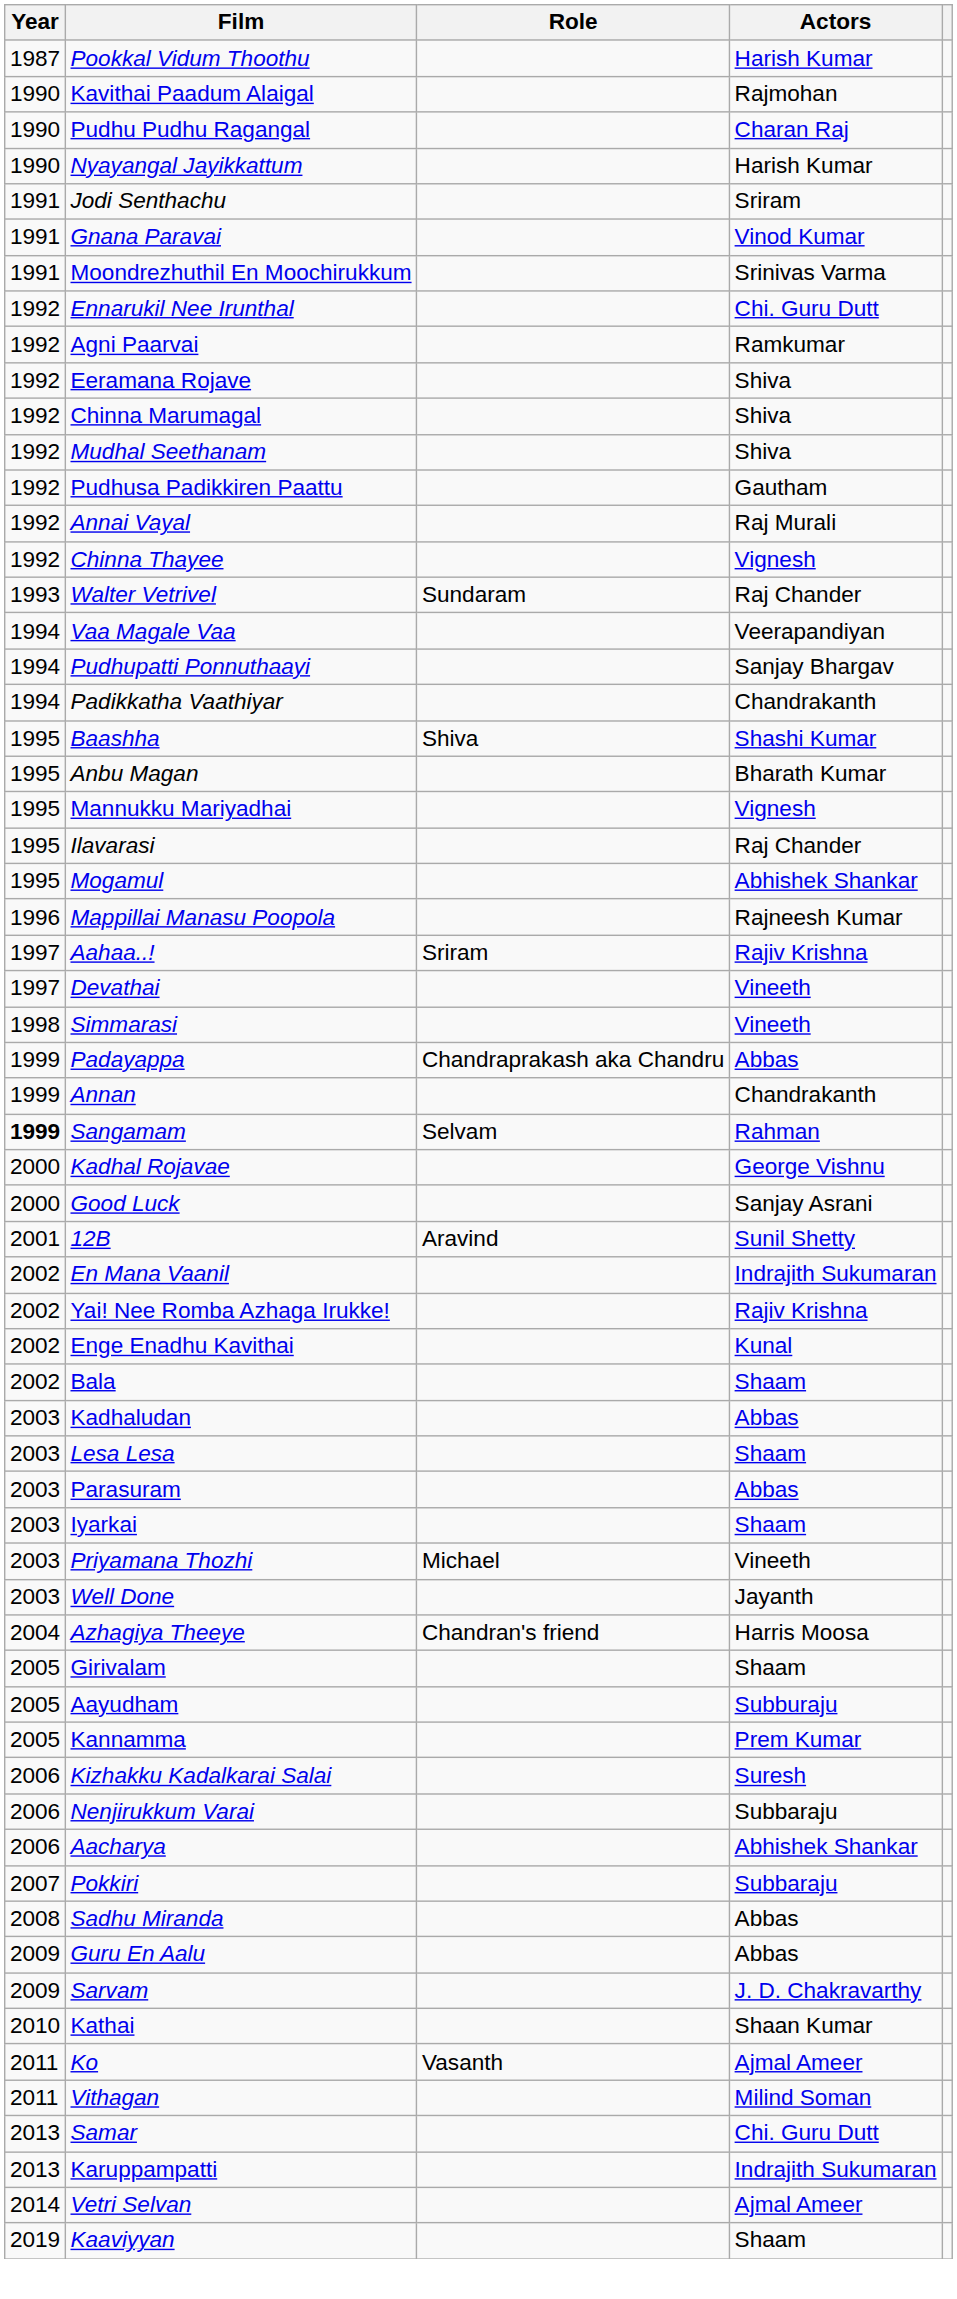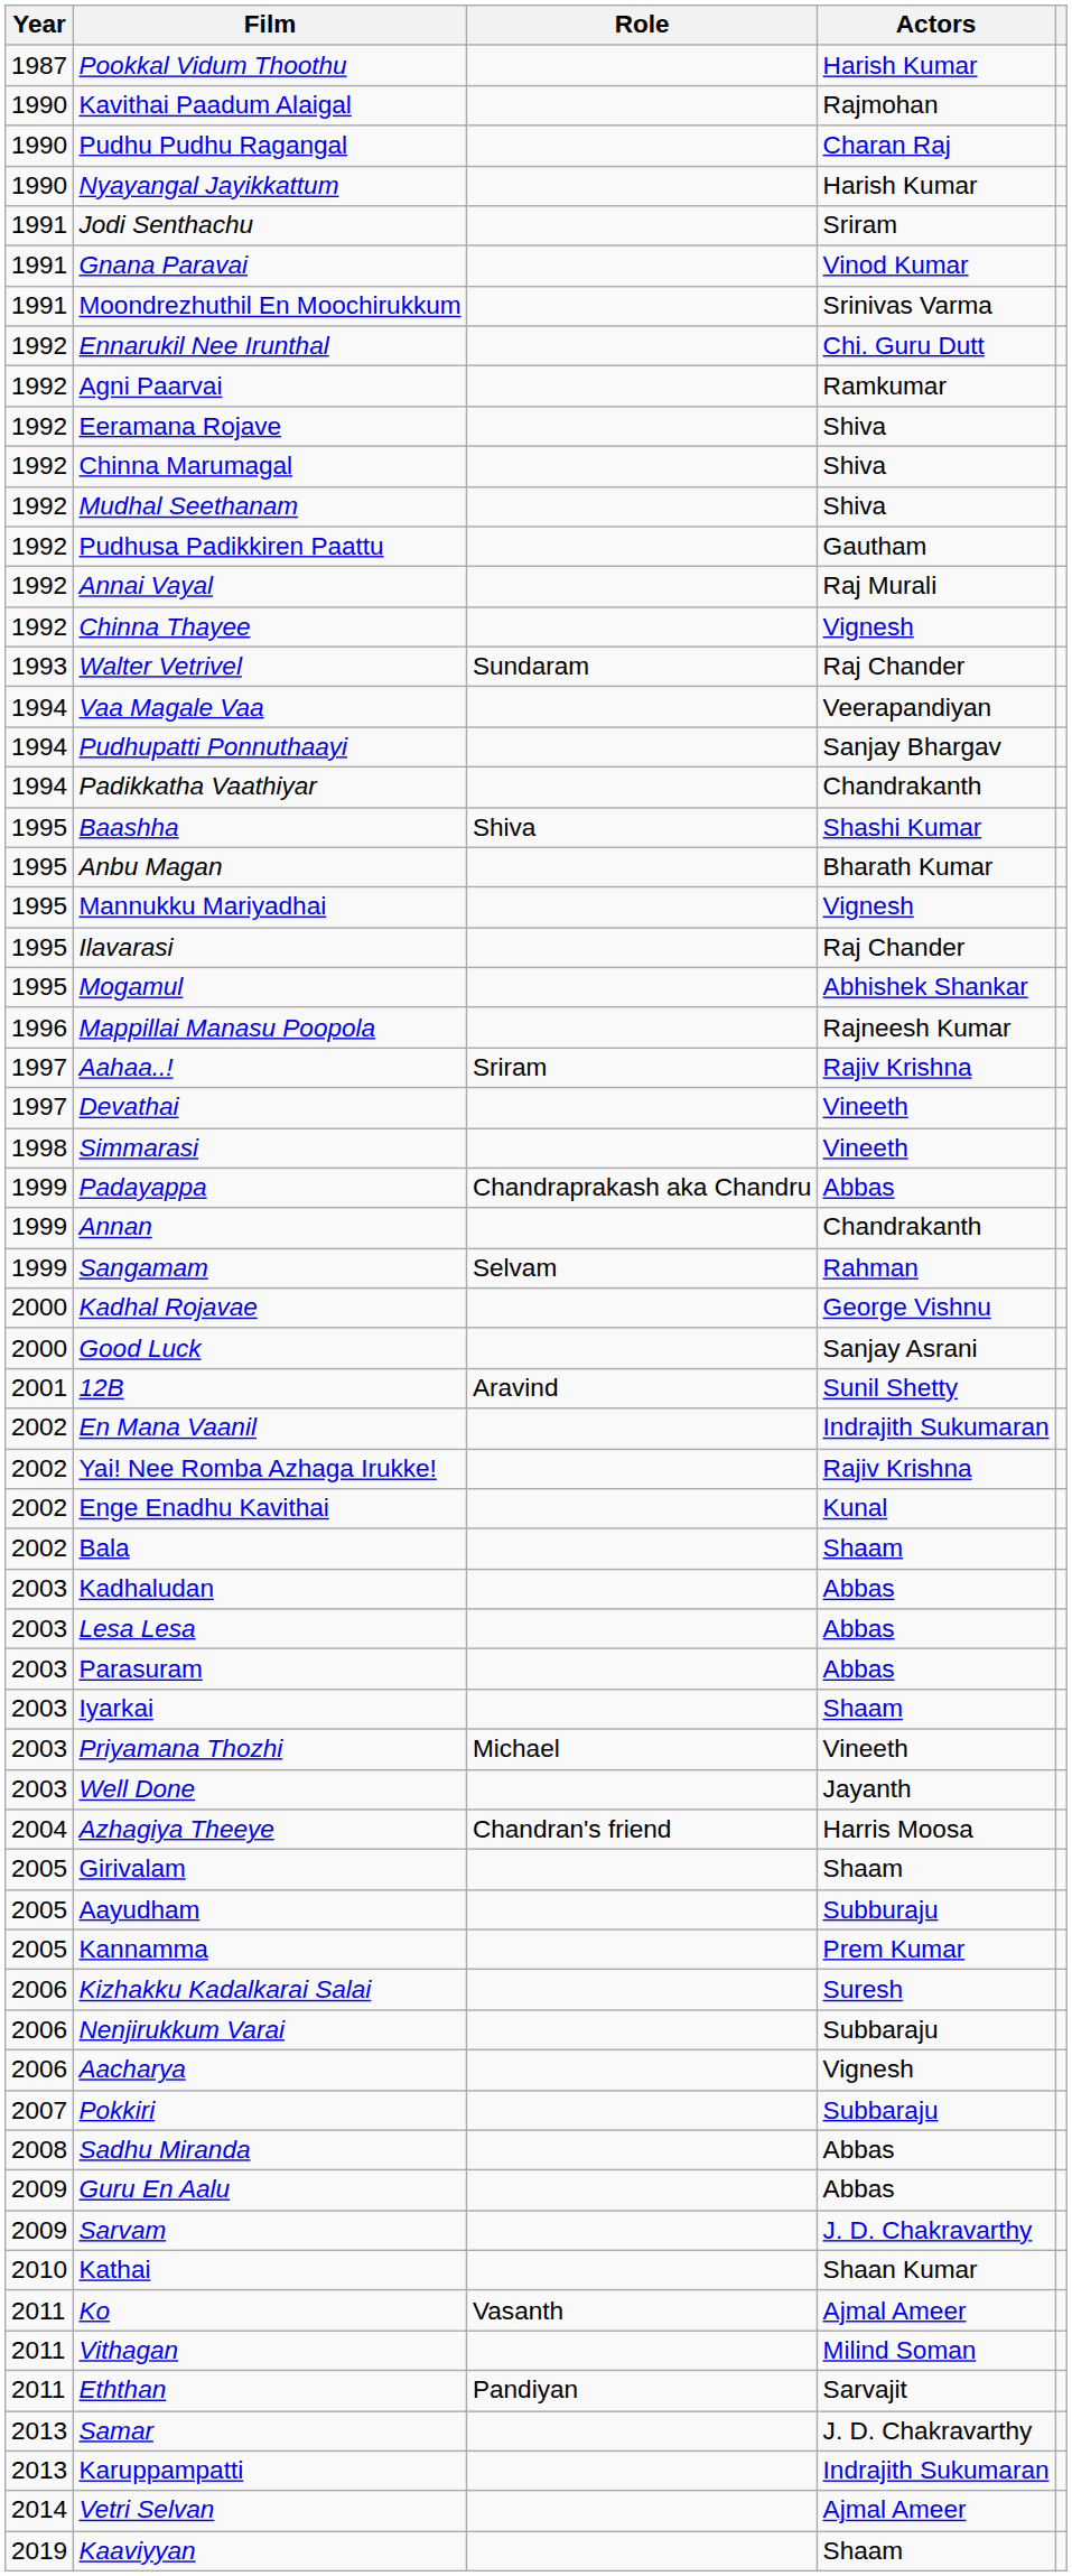Sangamam | Year: bold -> normal
Lesa Lesa | Actors: Shaam -> Abbas
Aacharya | Actors: Abhishek Shankar -> Vignesh
+ row: 2011 | Eththan | Pandiyan | Sarvajit
Samar | Actors: Chi. Guru Dutt -> J. D. Chakravarthy
